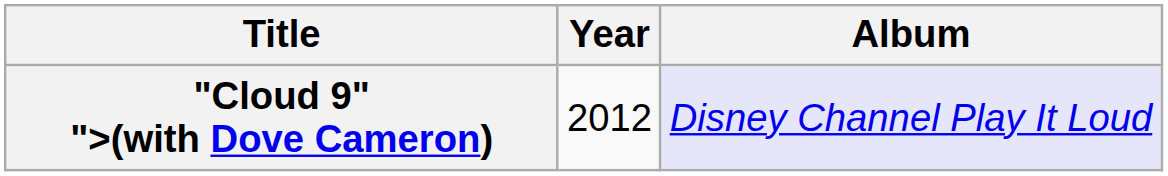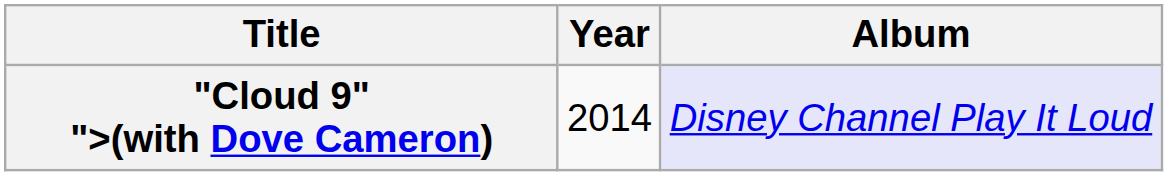"Cloud 9" ">(with Dove Cameron) | Year: 2012 -> 2014
